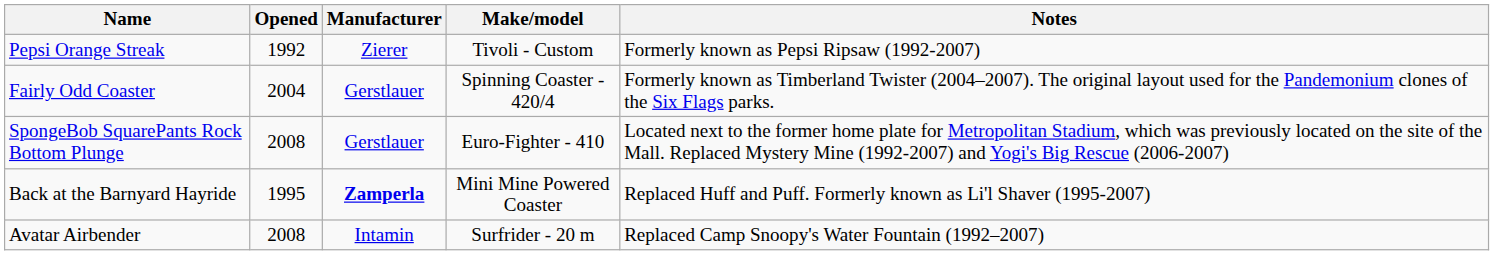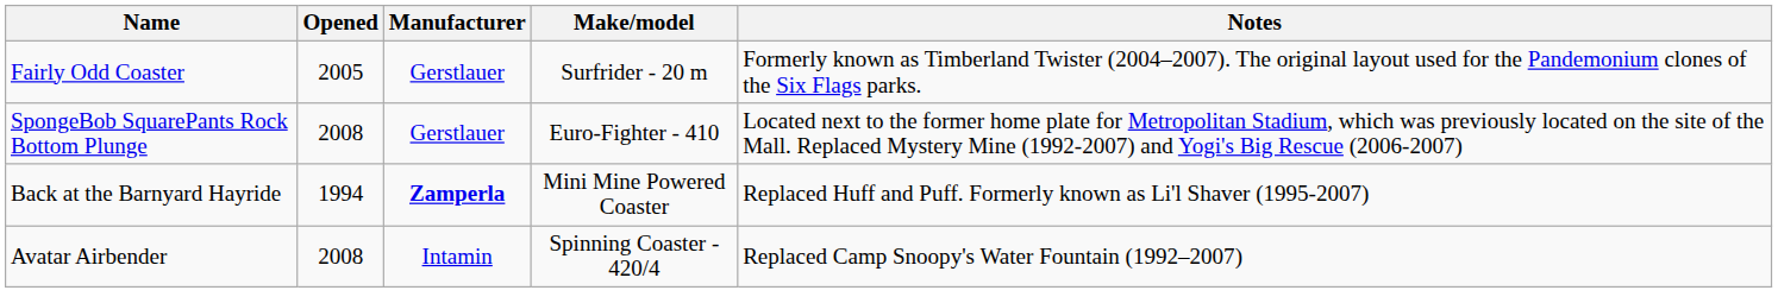- row: Pepsi Orange Streak | 1992 | Zierer | Tivoli - Custom | Formerly known as Pepsi Ripsaw (1992-2007)
Fairly Odd Coaster | Opened: 2004 -> 2005
Fairly Odd Coaster | Make/model: Spinning Coaster - 420/4 -> Surfrider - 20 m
Back at the Barnyard Hayride | Opened: 1995 -> 1994
Avatar Airbender | Make/model: Surfrider - 20 m -> Spinning Coaster - 420/4
